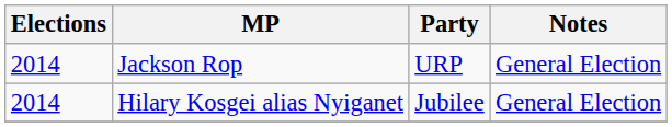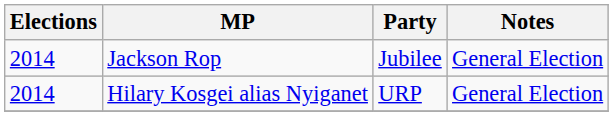Jackson Rop | Party: URP -> Jubilee
Hilary Kosgei alias Nyiganet | Party: Jubilee -> URP
